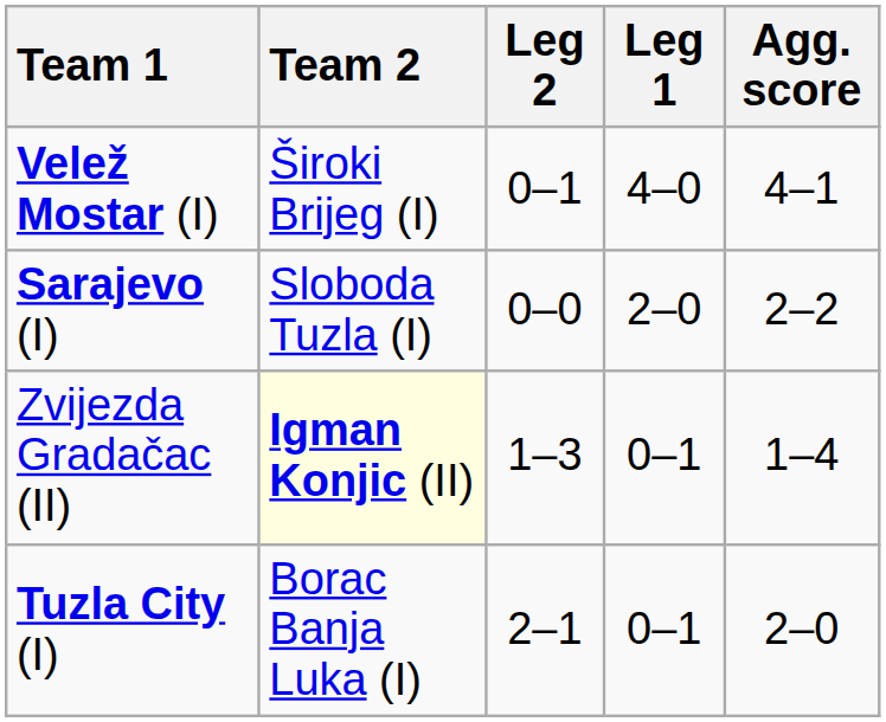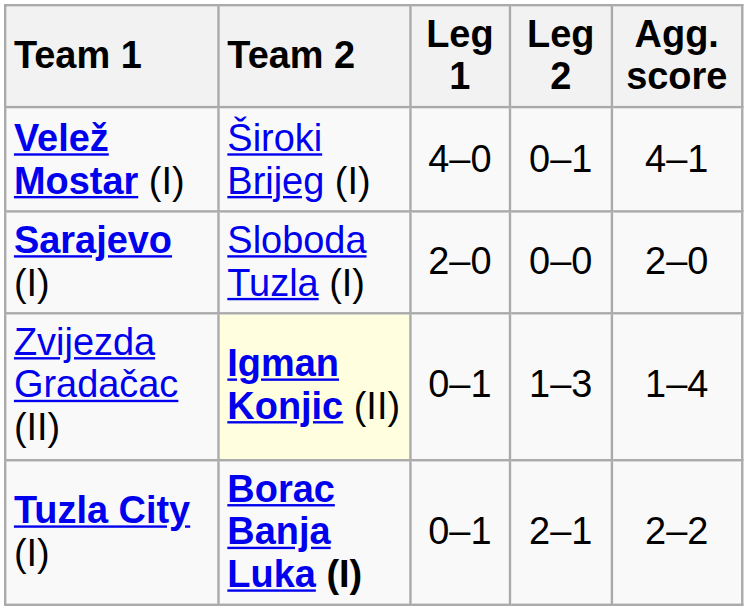columns swapped: Leg 1 <-> Leg 2
Sarajevo (I) | Agg. score: 2–2 -> 2–0
Tuzla City (I) | Team 2: normal -> bold
Tuzla City (I) | Agg. score: 2–0 -> 2–2
